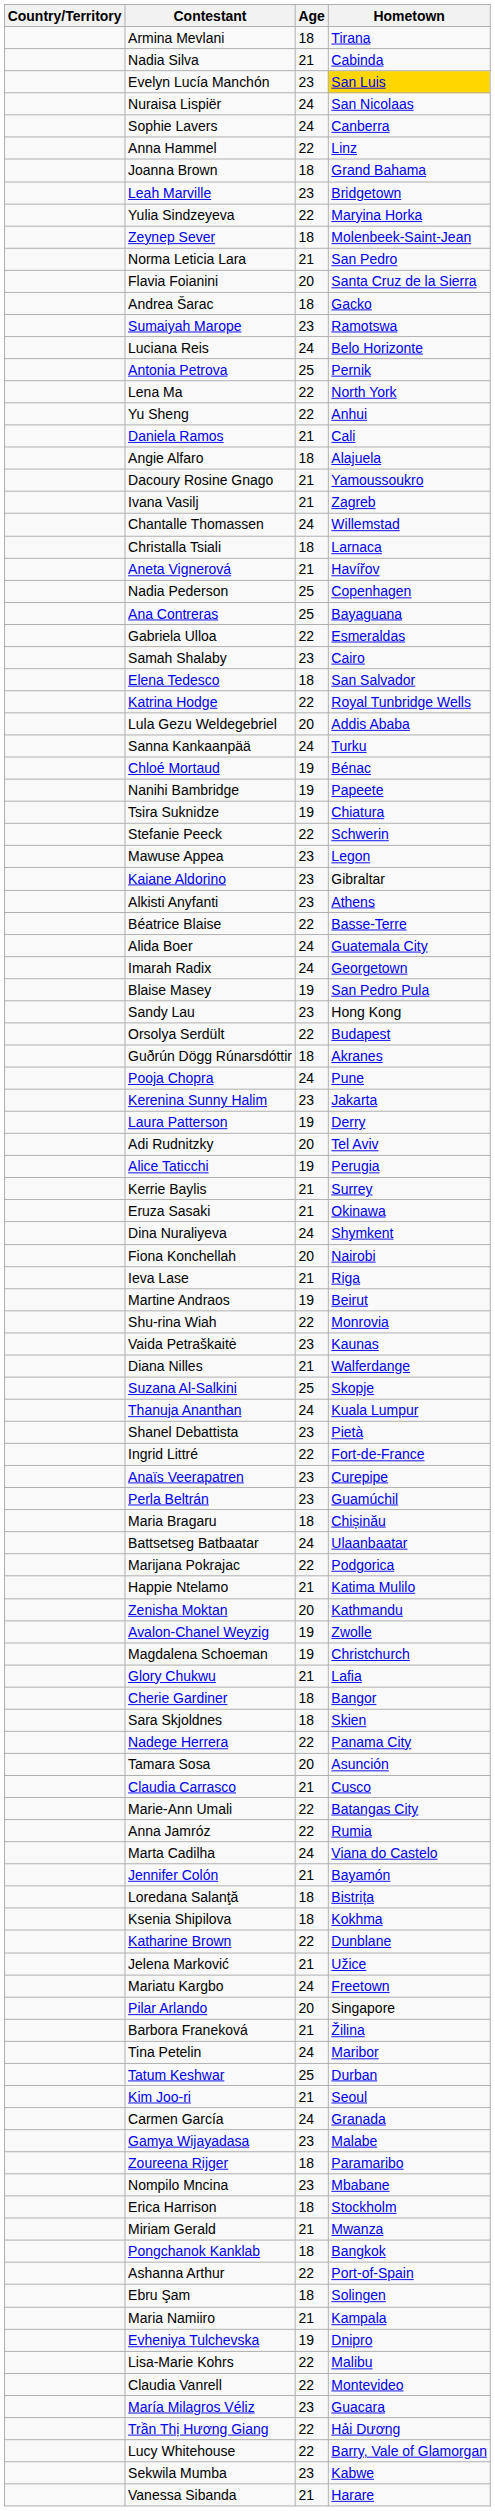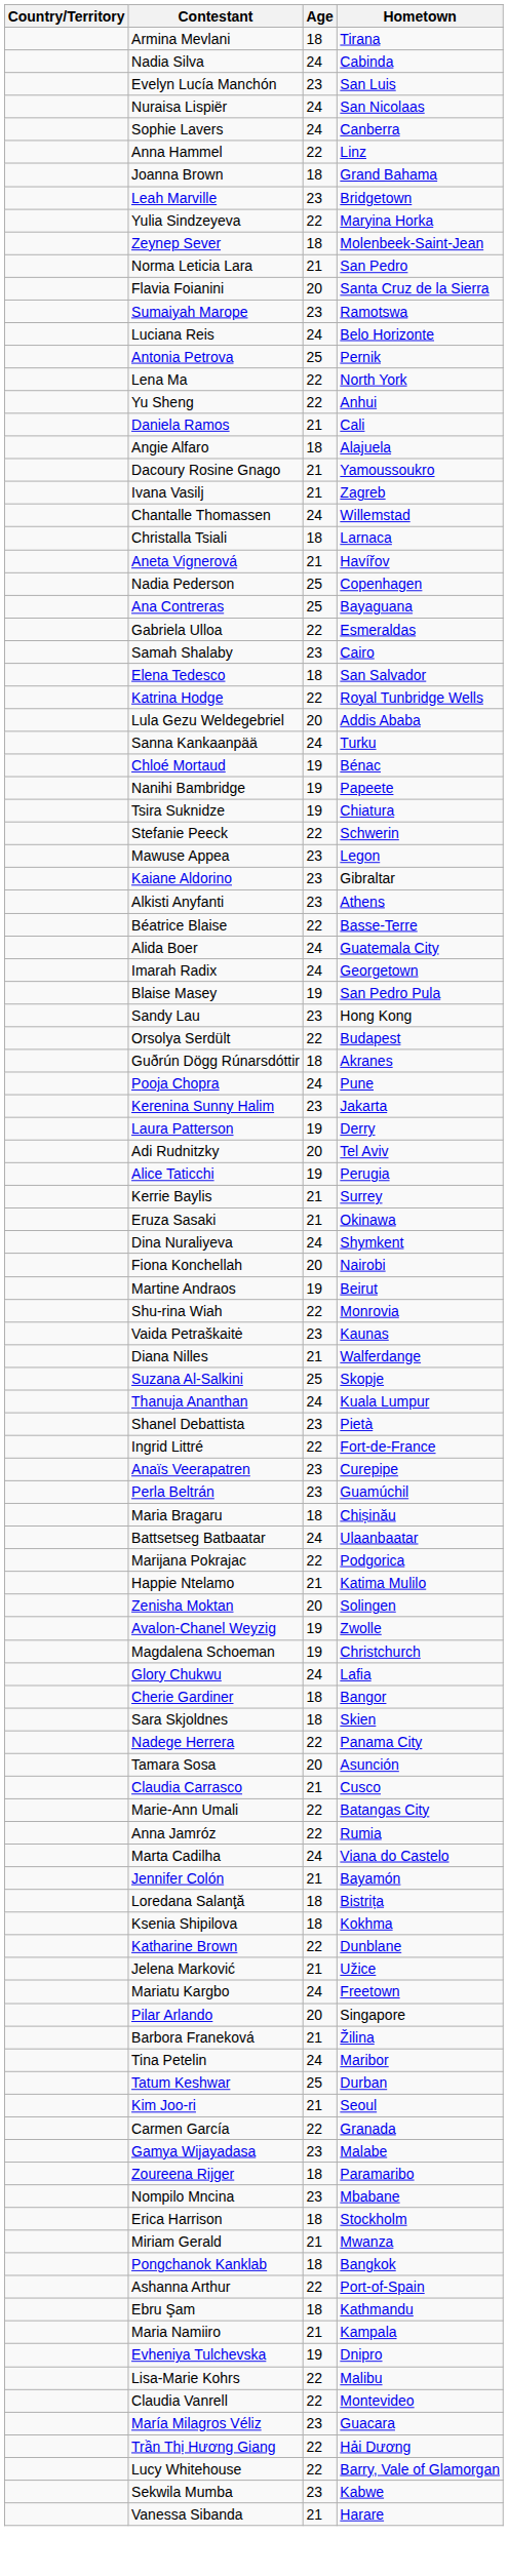Nadia Silva | Age: 21 -> 24
Evelyn Lucía Manchón | Hometown: gold background -> no background
- row: Andrea Šarac | 18 | Gacko
- row: Ieva Lase | 21 | Riga
Zenisha Moktan | Hometown: Kathmandu -> Solingen
Glory Chukwu | Age: 21 -> 24
Carmen García | Age: 24 -> 22
Ebru Şam | Hometown: Solingen -> Kathmandu
